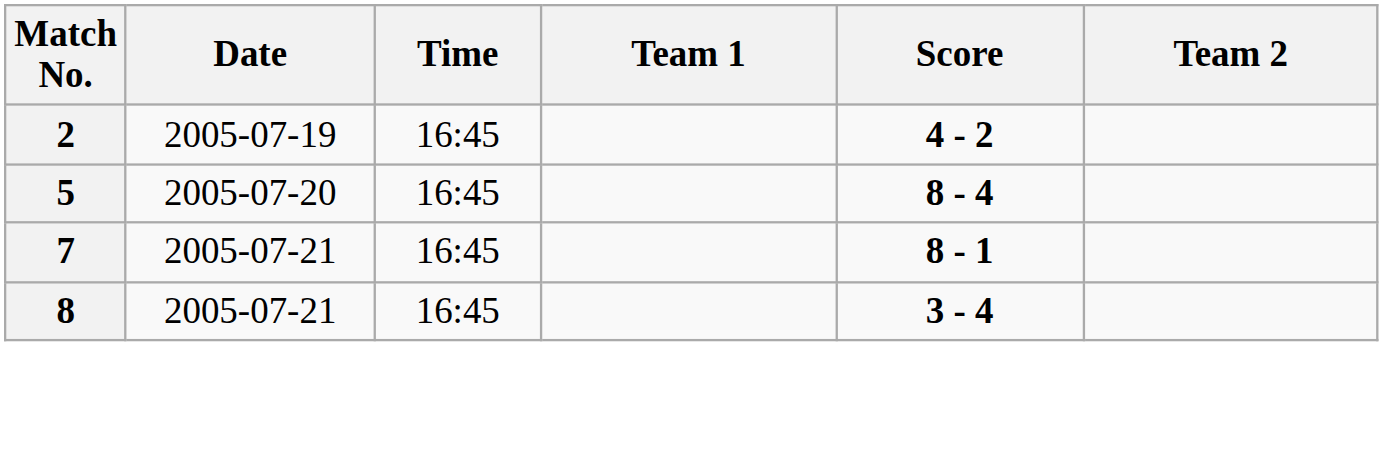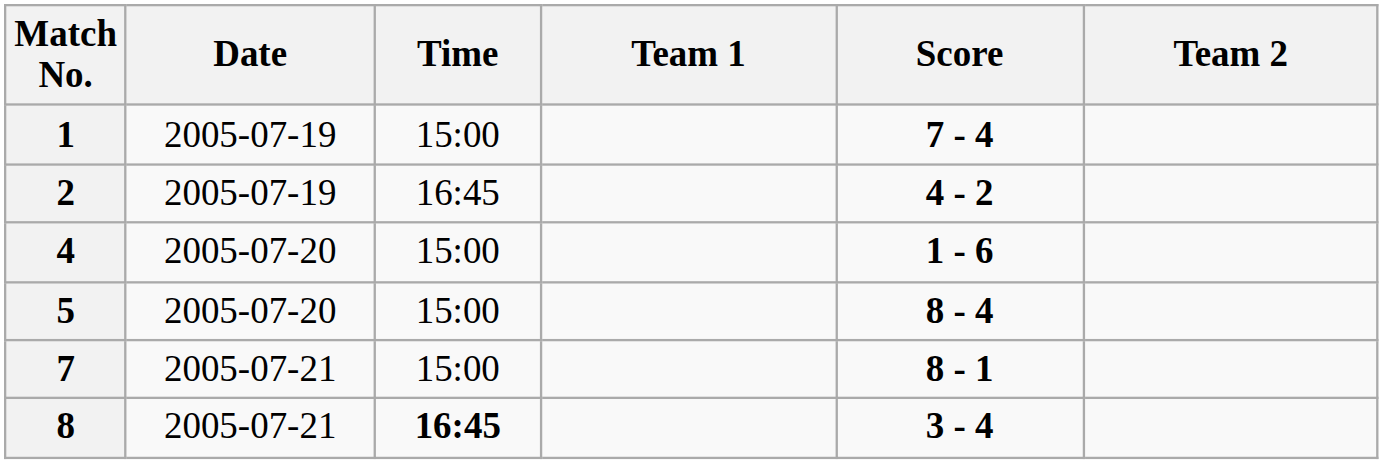+ row: 1 | 2005-07-19 | 15:00 | 7 - 4
+ row: 4 | 2005-07-20 | 15:00 | 1 - 6
5 | Time: 16:45 -> 15:00
7 | Time: 16:45 -> 15:00
8 | Time: normal -> bold
